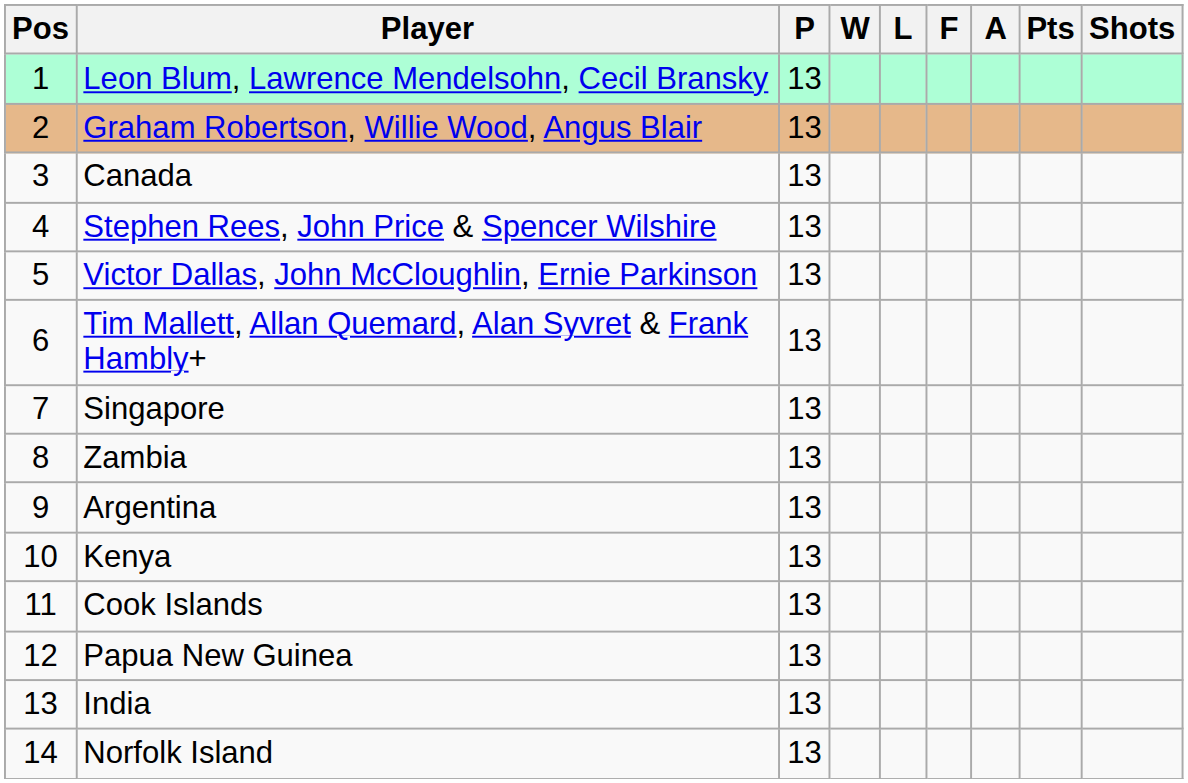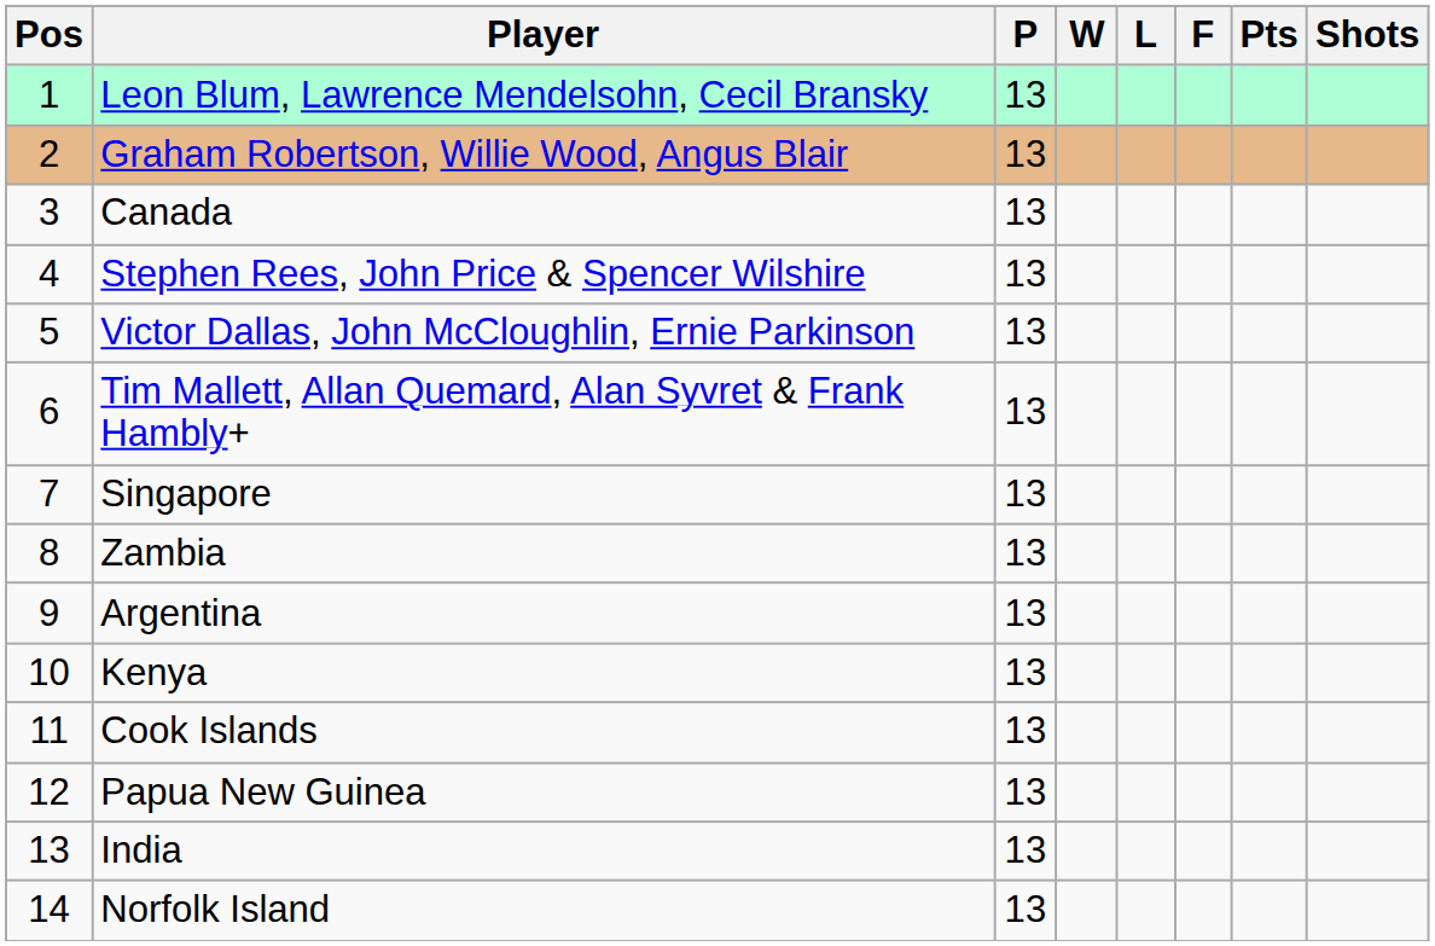- column: A
